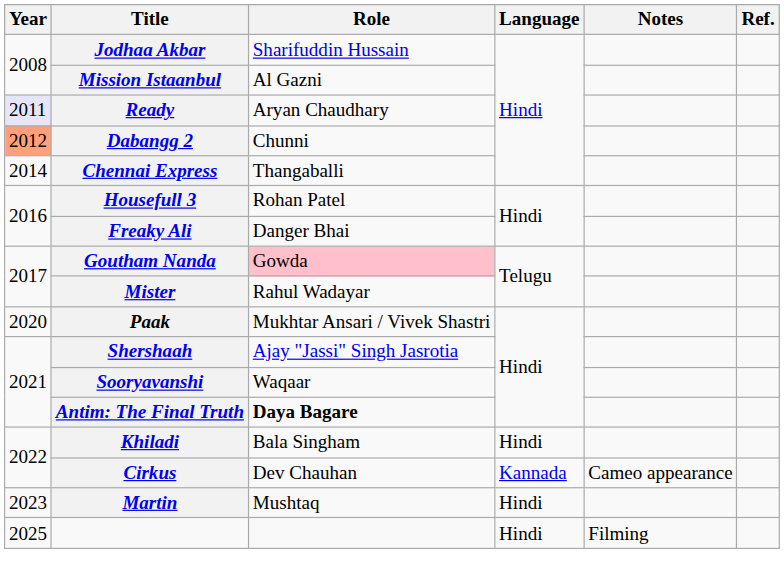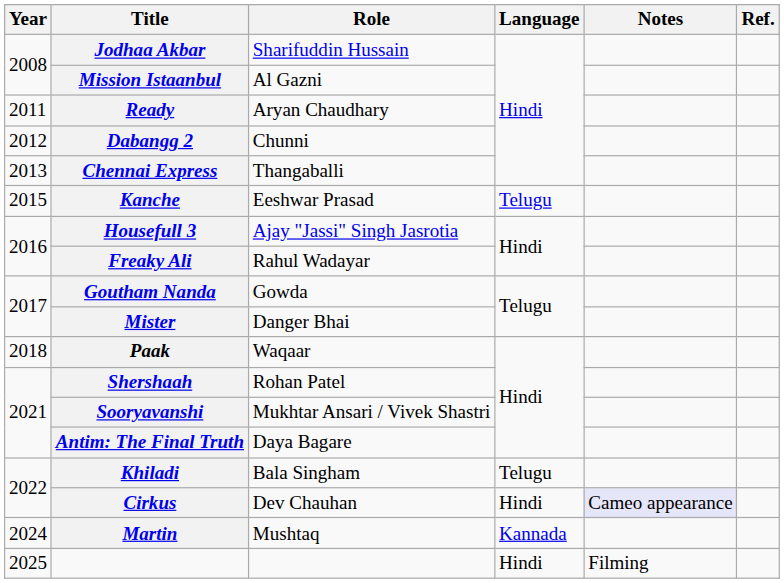Ready | Year: lavender background -> no background
Dabangg 2 | Year: lightsalmon background -> no background
Chennai Express | Year: 2014 -> 2013
+ row: 2015 | Kanche | Eeshwar Prasad | Telugu
Housefull 3 | Role: Rohan Patel -> Ajay "Jassi" Singh Jasrotia
Freaky Ali | Role: Danger Bhai -> Rahul Wadayar
Goutham Nanda | Role: pink background -> no background
Mister | Role: Rahul Wadayar -> Danger Bhai
Paak | Year: 2020 -> 2018
Paak | Role: Mukhtar Ansari / Vivek Shastri -> Waqaar
Shershaah | Role: Ajay "Jassi" Singh Jasrotia -> Rohan Patel
Sooryavanshi | Role: Waqaar -> Mukhtar Ansari / Vivek Shastri
Antim: The Final Truth | Role: bold -> normal
Khiladi | Language: Hindi -> Telugu
Cirkus | Language: Kannada -> Hindi
Cirkus | Notes: no background -> lavender background
Martin | Year: 2023 -> 2024
Martin | Language: Hindi -> Kannada
